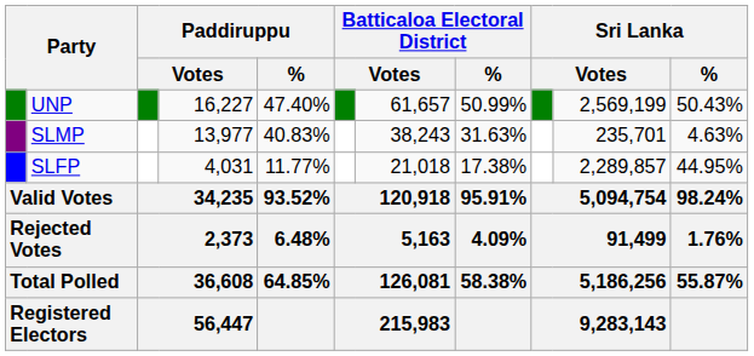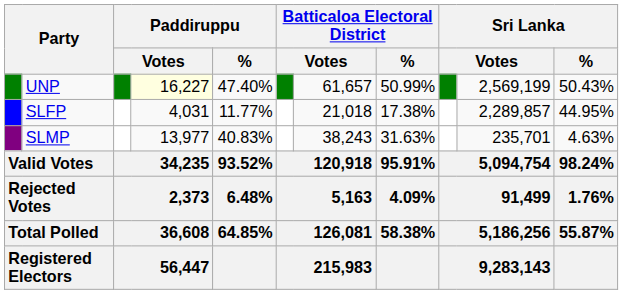UNP | column 4: no background -> lightyellow background
rows swapped: SLMP <-> SLFP
